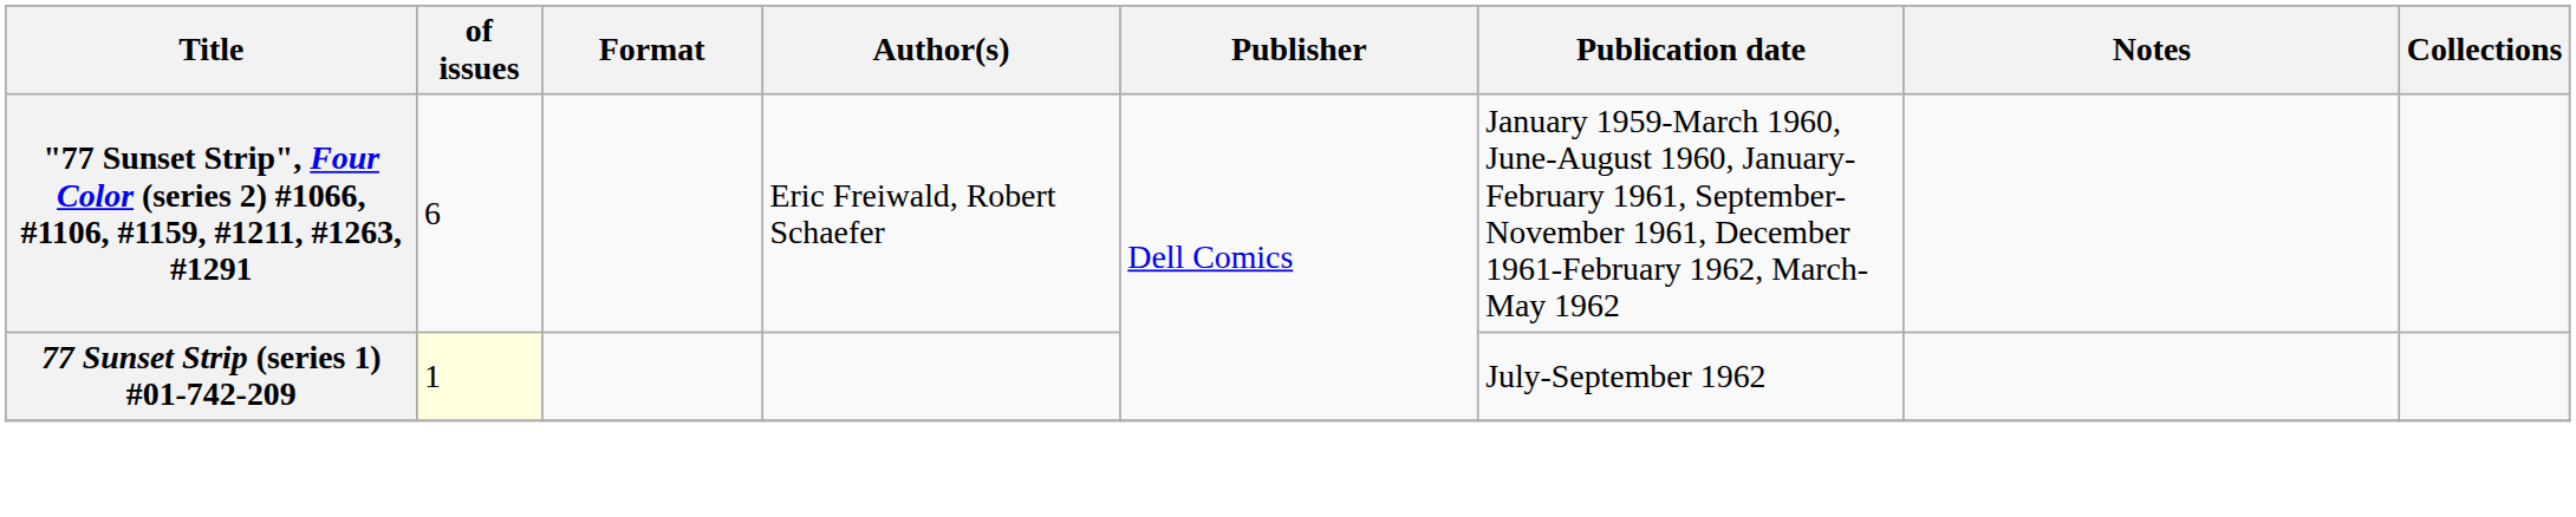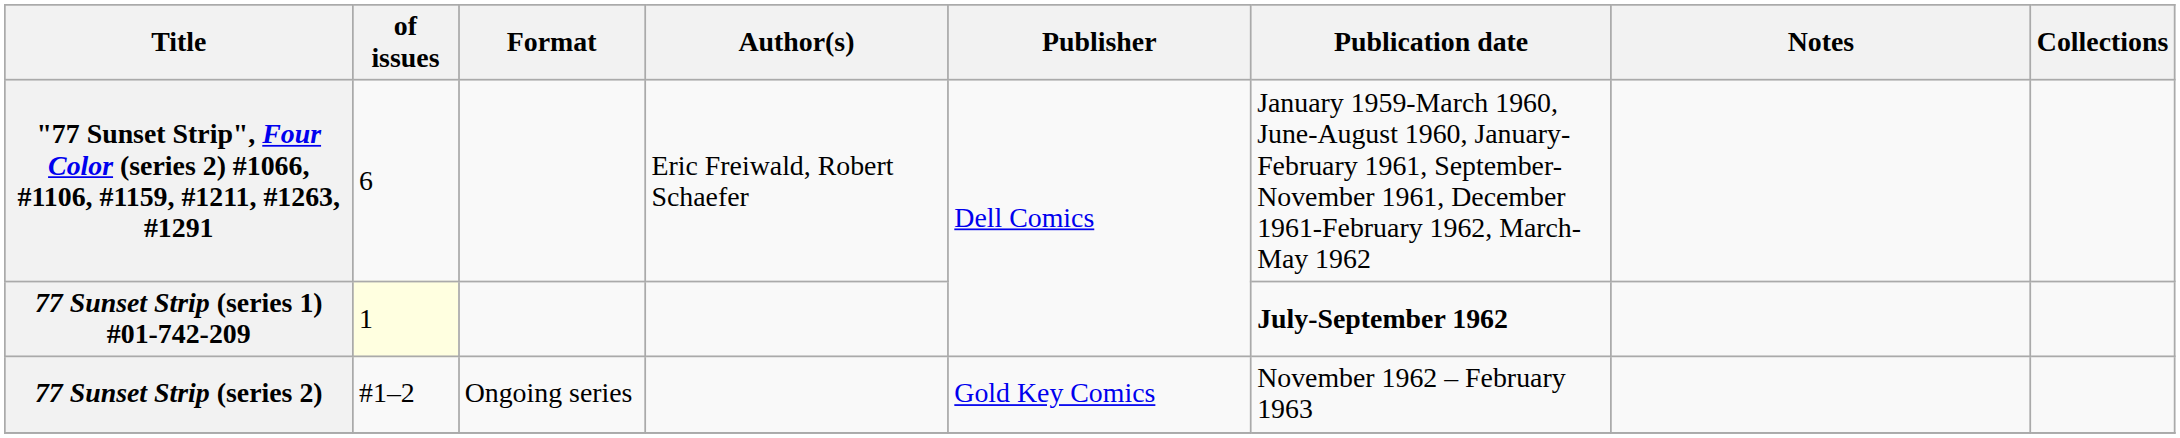77 Sunset Strip (series 1) #01-742-209 | Publication date: normal -> bold
+ row: 77 Sunset Strip (series 2) | #1–2 | Ongoing series | Gold Key Comics | November 1962 – February 1963
